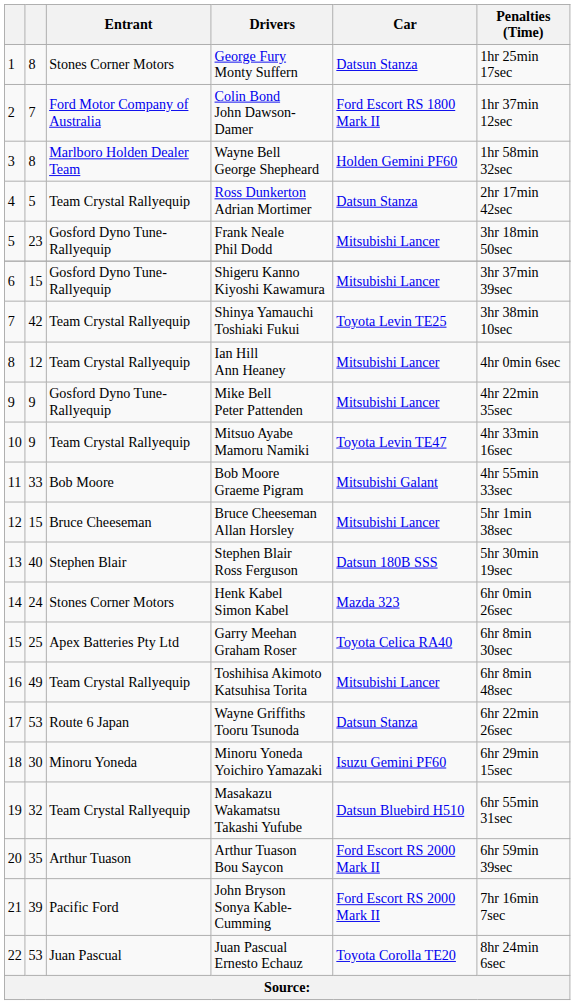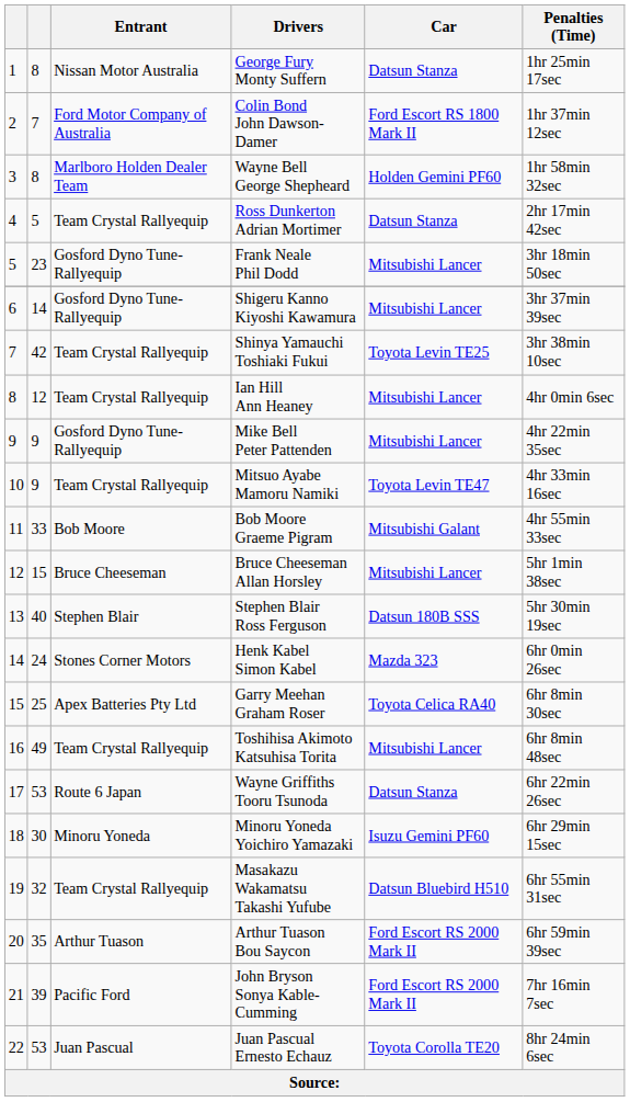George Fury Monty Suffern | Entrant: Stones Corner Motors -> Nissan Motor Australia
Shigeru Kanno Kiyoshi Kawamura | column 2: 15 -> 14
